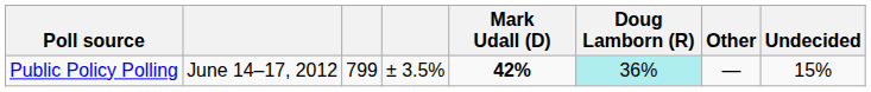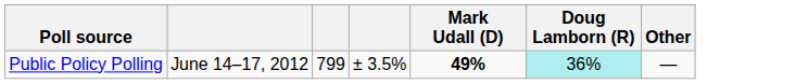- column: Undecided | 15%
Public Policy Polling | Mark Udall (D): 42% -> 49%
